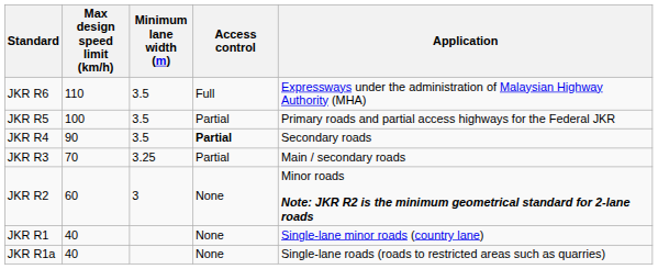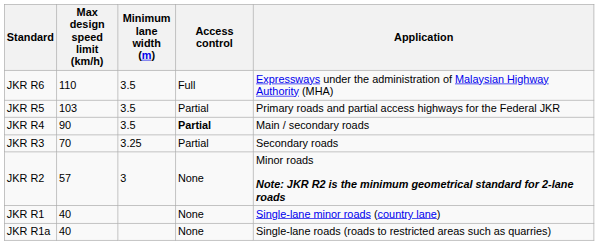JKR R5 | Max design speed limit (km/h): 100 -> 103
JKR R4 | Application: Secondary roads -> Main / secondary roads
JKR R3 | Application: Main / secondary roads -> Secondary roads
JKR R2 | Max design speed limit (km/h): 60 -> 57
